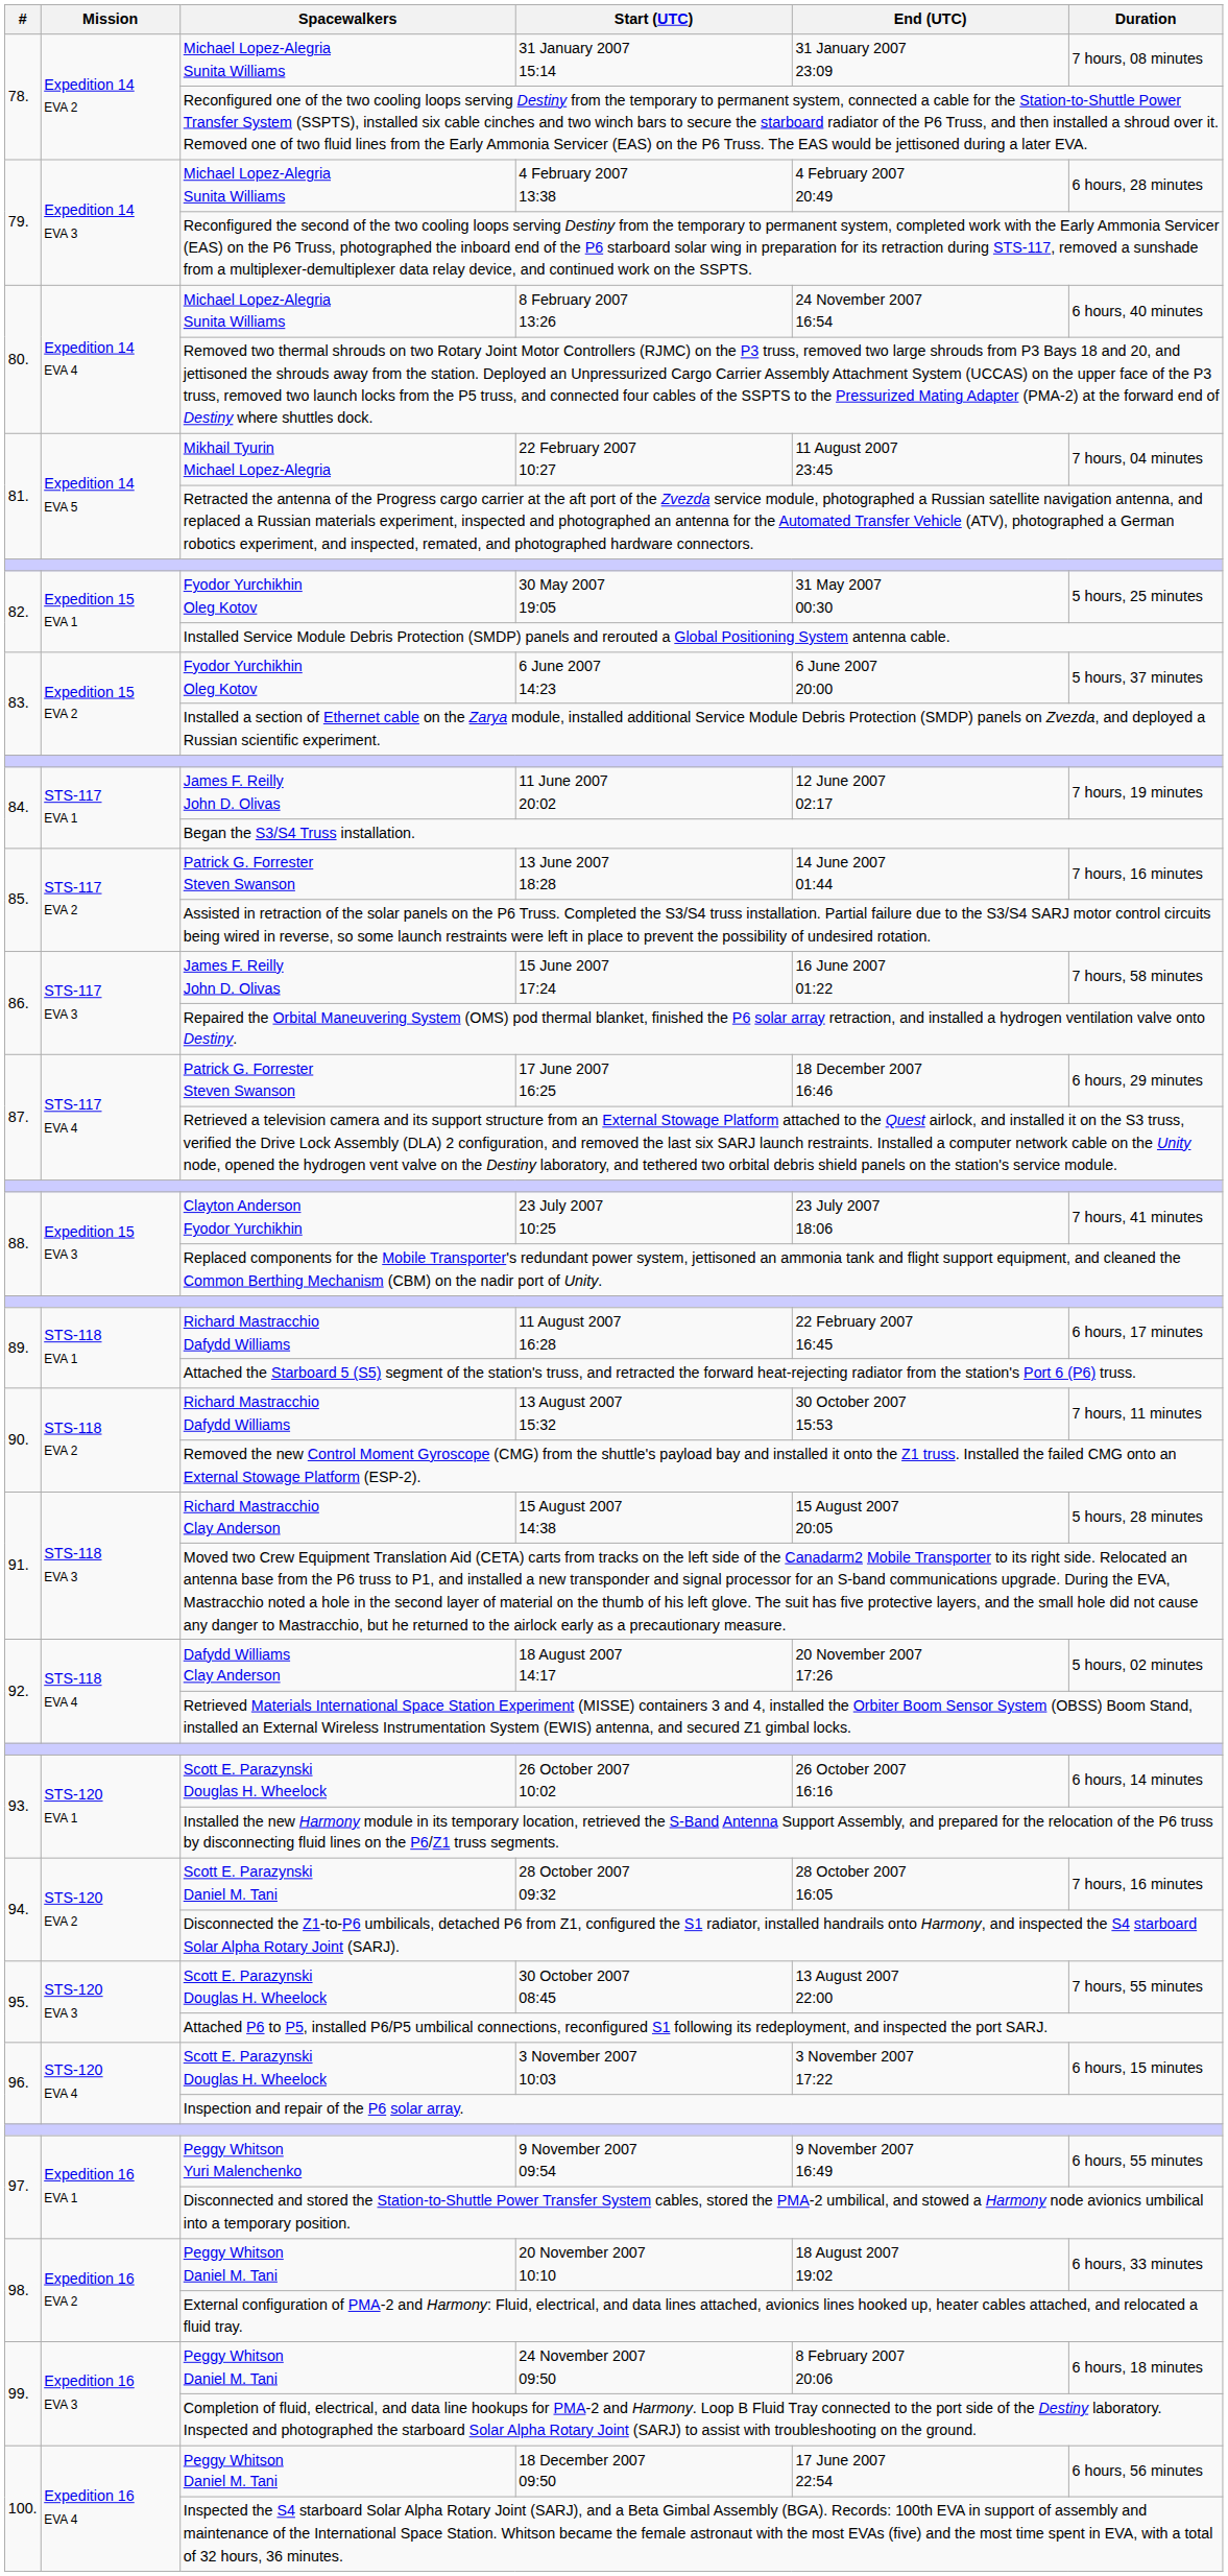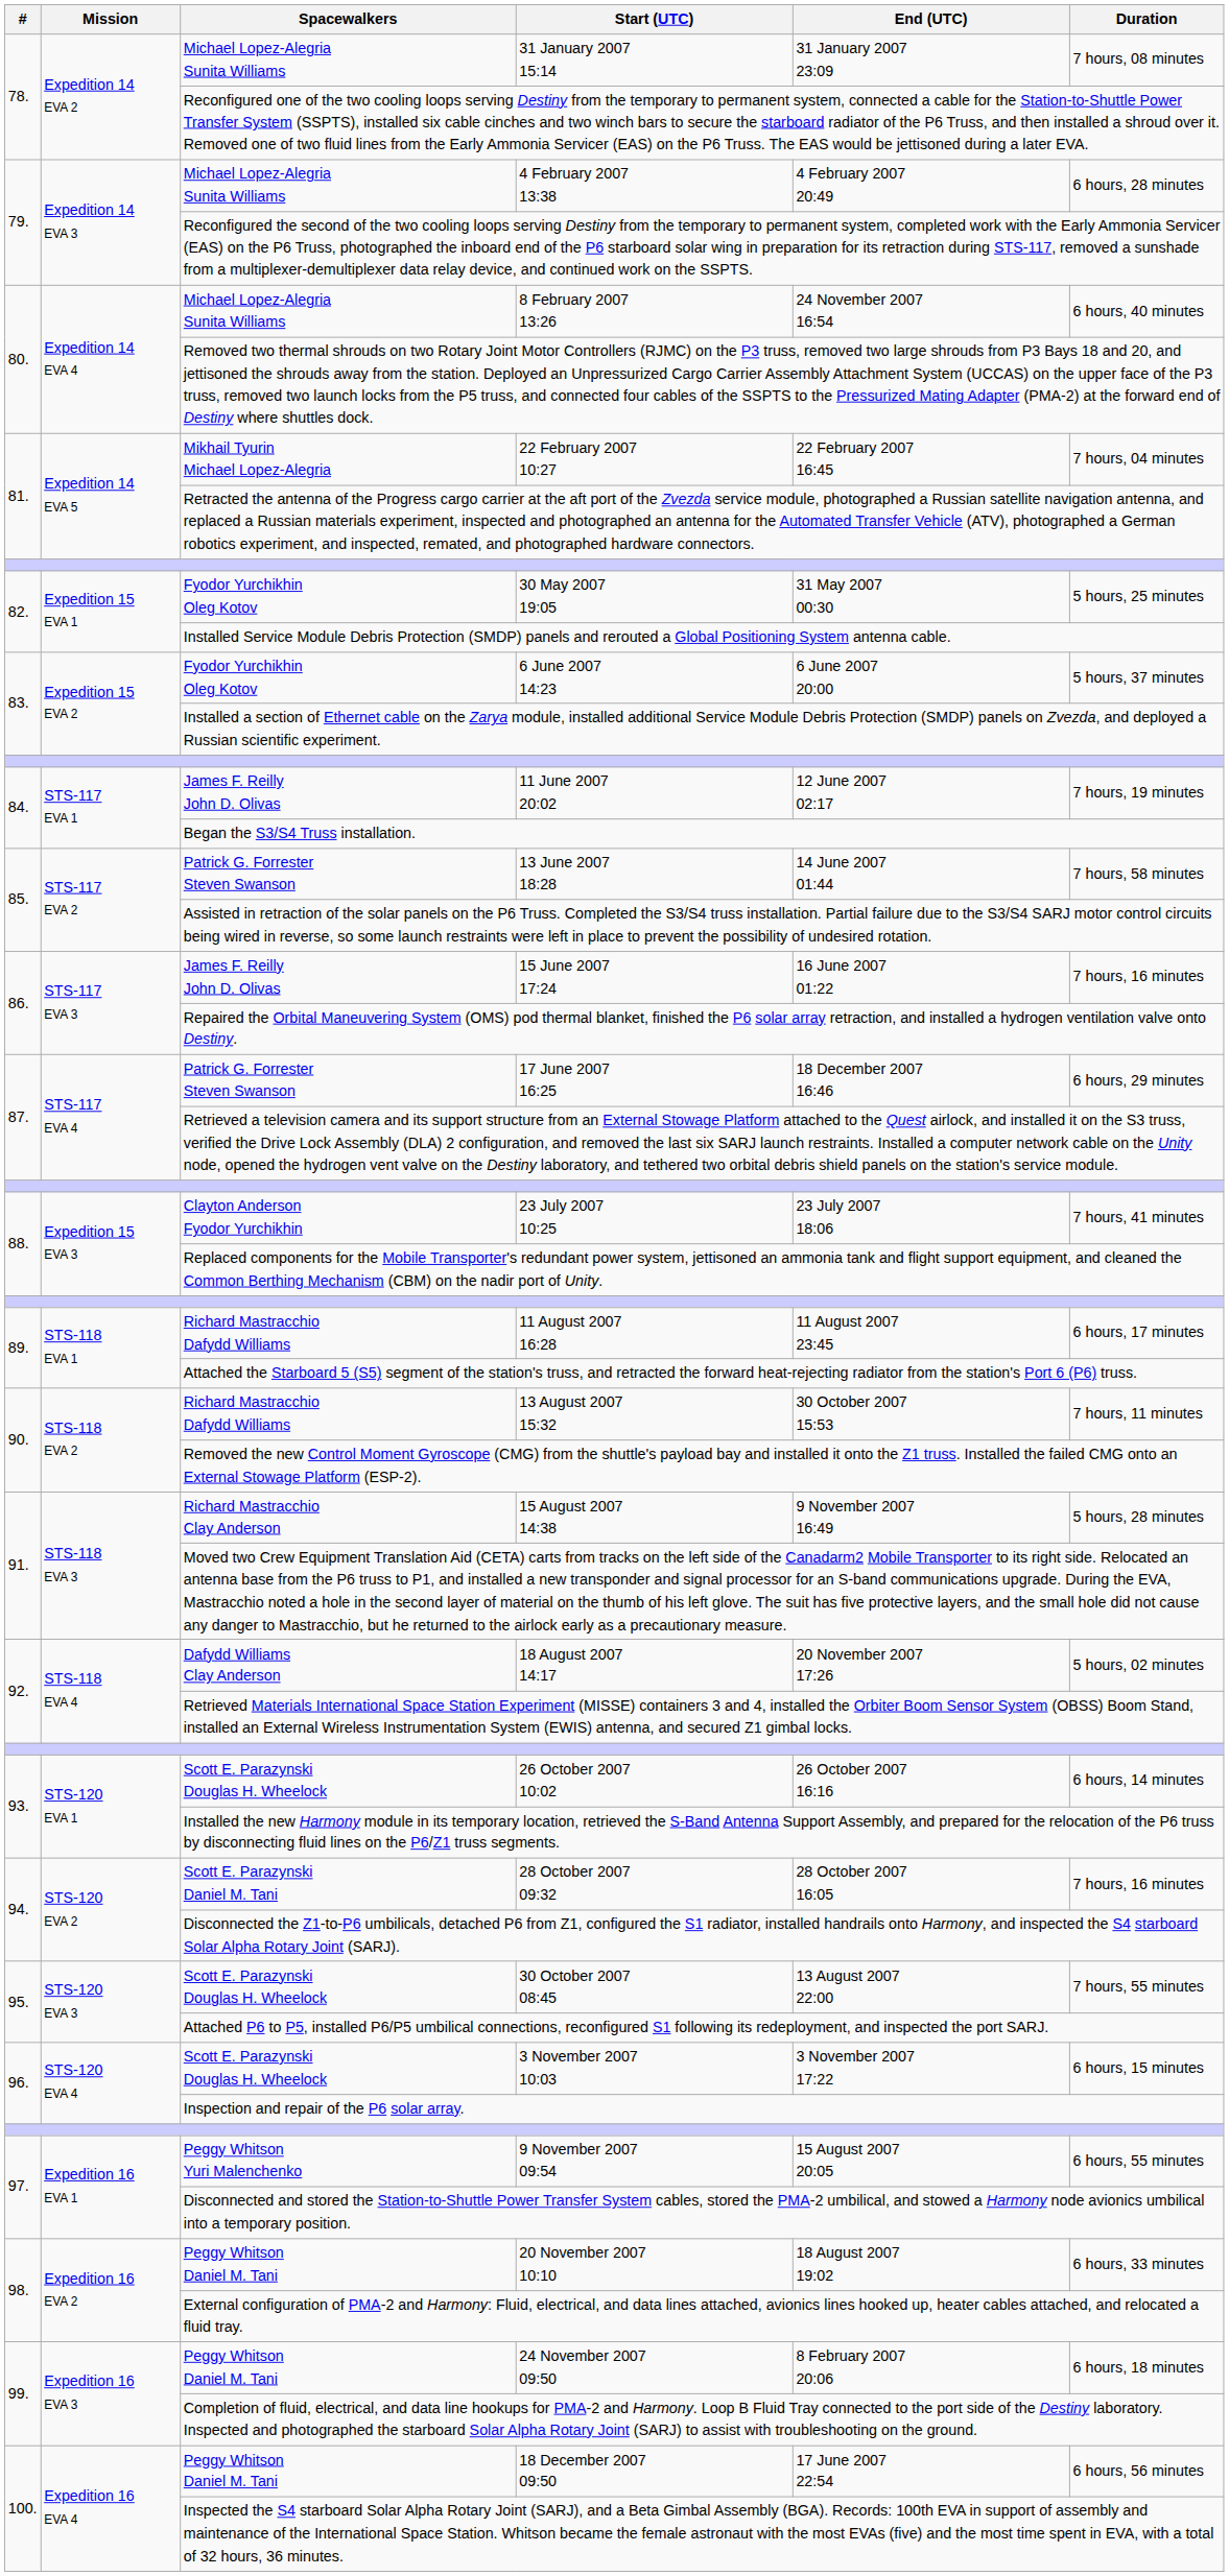22 February 2007 10:27 | End (UTC): 11 August 2007 23:45 -> 22 February 2007 16:45
13 June 2007 18:28 | Duration: 7 hours, 16 minutes -> 7 hours, 58 minutes
15 June 2007 17:24 | Duration: 7 hours, 58 minutes -> 7 hours, 16 minutes
11 August 2007 16:28 | End (UTC): 22 February 2007 16:45 -> 11 August 2007 23:45
15 August 2007 14:38 | End (UTC): 15 August 2007 20:05 -> 9 November 2007 16:49
9 November 2007 09:54 | End (UTC): 9 November 2007 16:49 -> 15 August 2007 20:05
